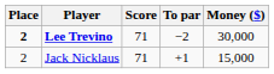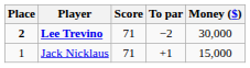Jack Nicklaus | Place: 2 -> 1
